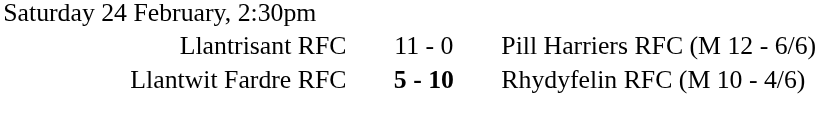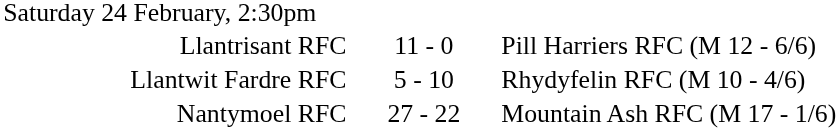Llantwit Fardre RFC | column 2: bold -> normal
+ row: Nantymoel RFC | 27 - 22 | Mountain Ash RFC (M 17 - 1/6)
